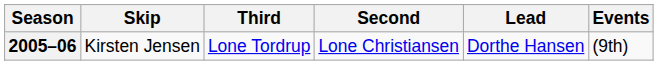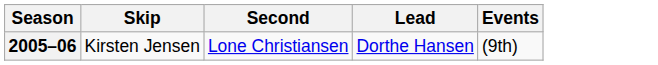- column: Third | Lone Tordrup
